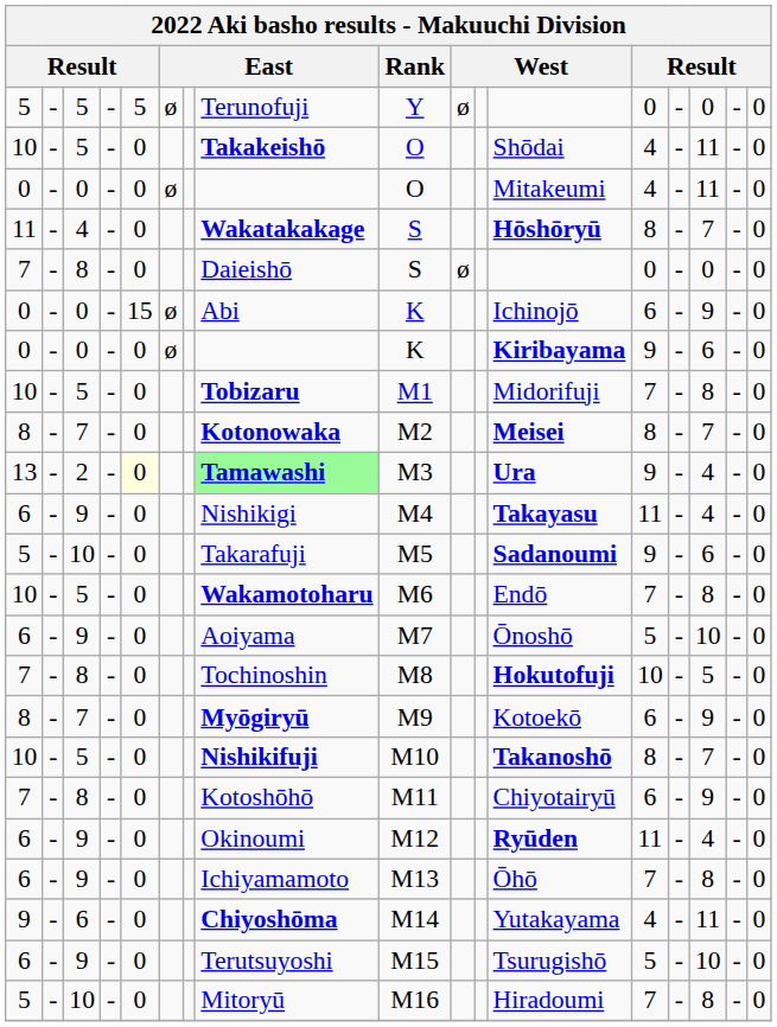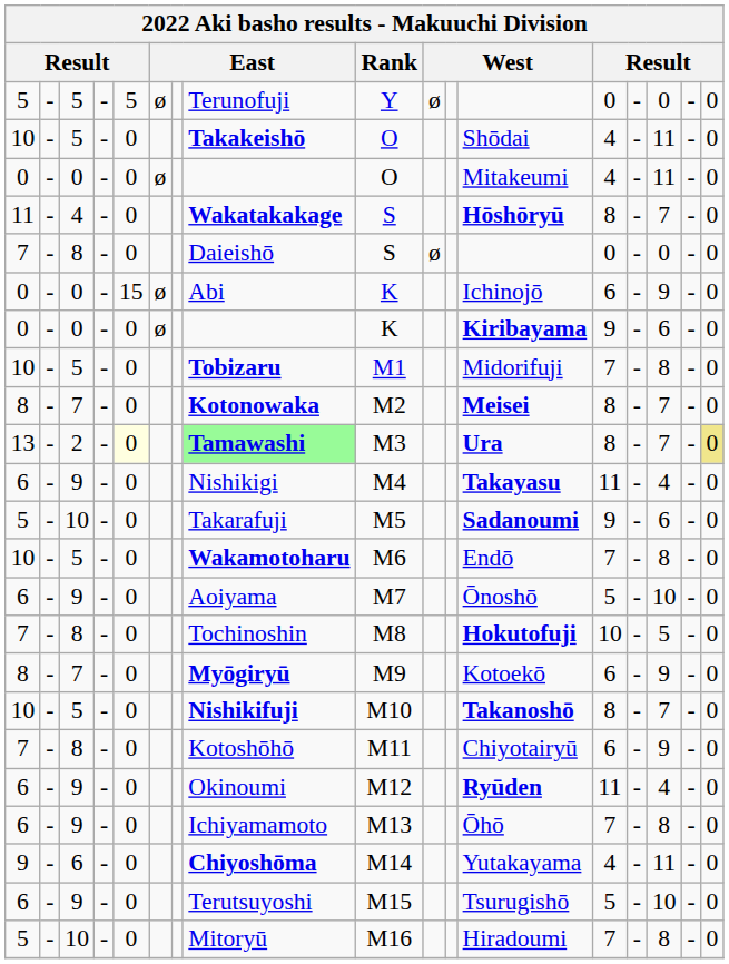13 | column 13: 9 -> 8
13 | column 15: 4 -> 7
13 | column 17: no background -> khaki background
